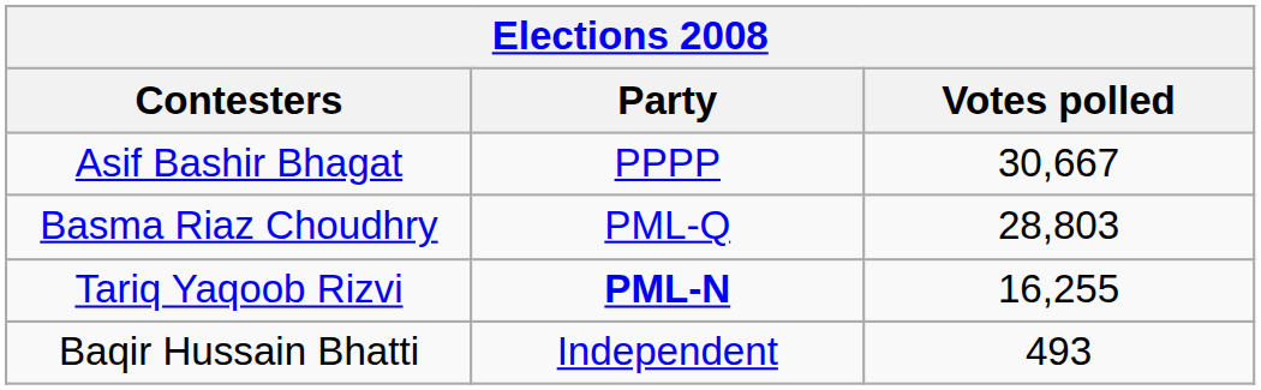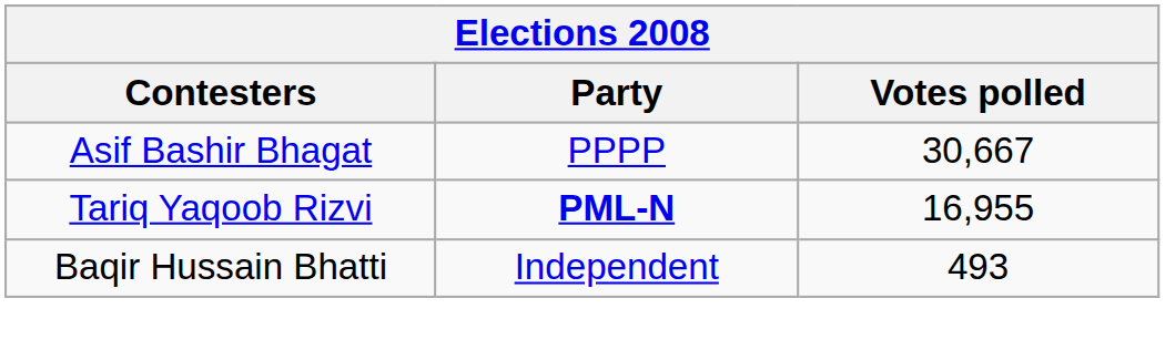- row: Basma Riaz Choudhry | PML-Q | 28,803
Tariq Yaqoob Rizvi | Votes polled: 16,255 -> 16,955
